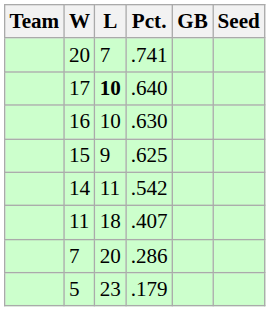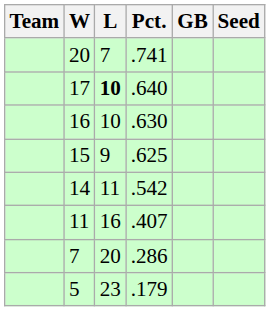.407 | L: 18 -> 16
